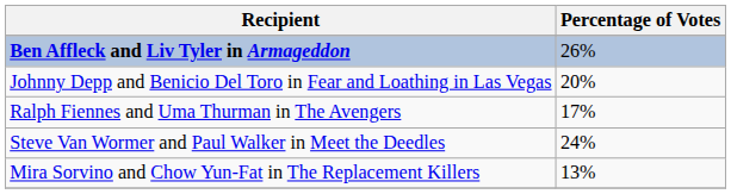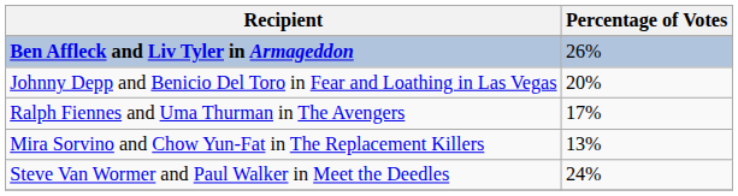rows swapped: Mira Sorvino and Chow Yun-Fat in The Replacement Killers <-> Steve Van Wormer and Paul Walker in Meet the Deedles
